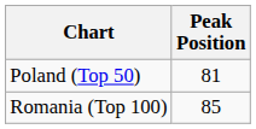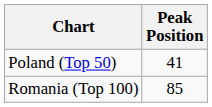Poland (Top 50) | Peak Position: 81 -> 41
